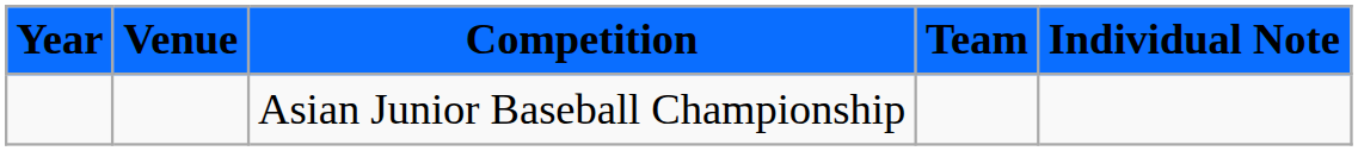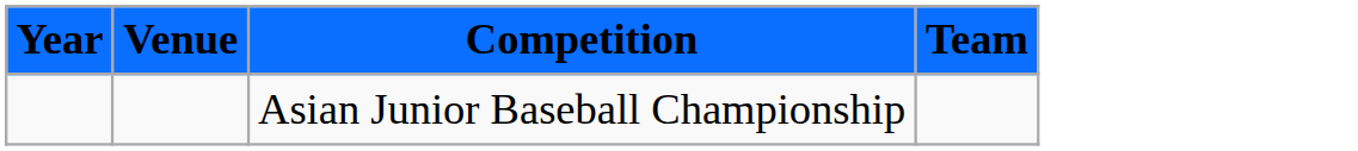- column: Individual Note
